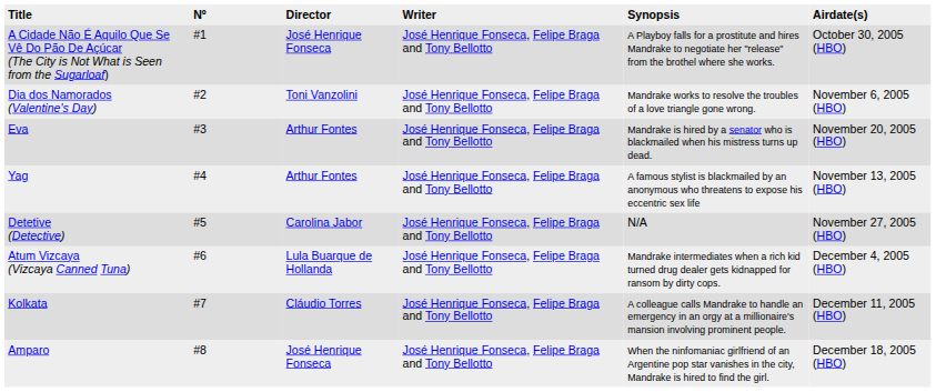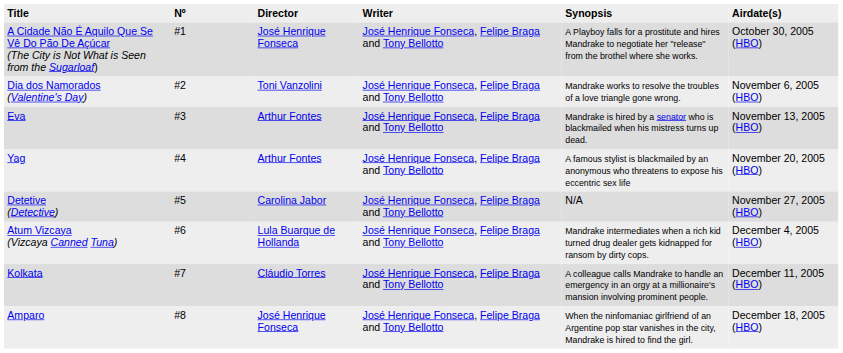Eva | Airdate(s): November 20, 2005 (HBO) -> November 13, 2005 (HBO)
Yag | Airdate(s): November 13, 2005 (HBO) -> November 20, 2005 (HBO)
